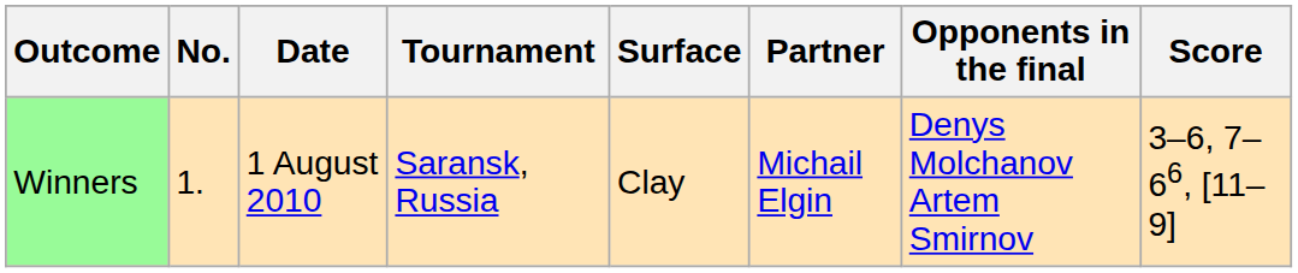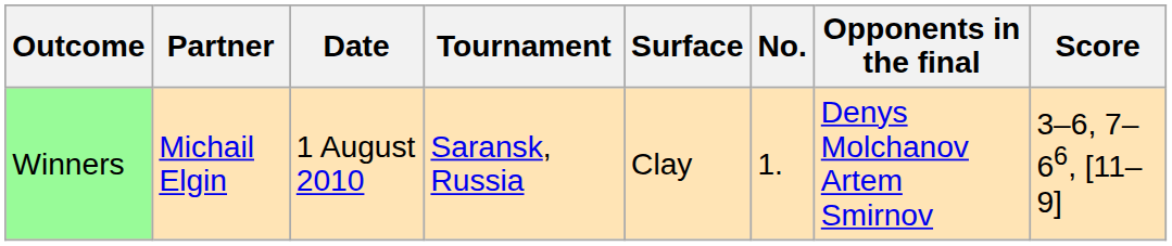columns swapped: No. <-> Partner
